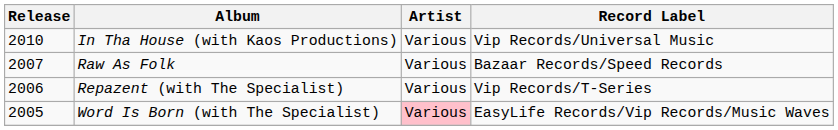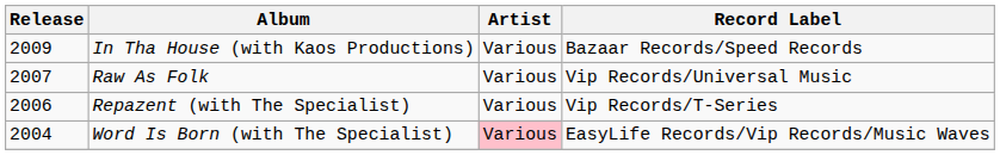In Tha House (with Kaos Productions) | Release: 2010 -> 2009
In Tha House (with Kaos Productions) | Record Label: Vip Records/Universal Music -> Bazaar Records/Speed Records
Raw As Folk | Record Label: Bazaar Records/Speed Records -> Vip Records/Universal Music
Word Is Born (with The Specialist) | Release: 2005 -> 2004
